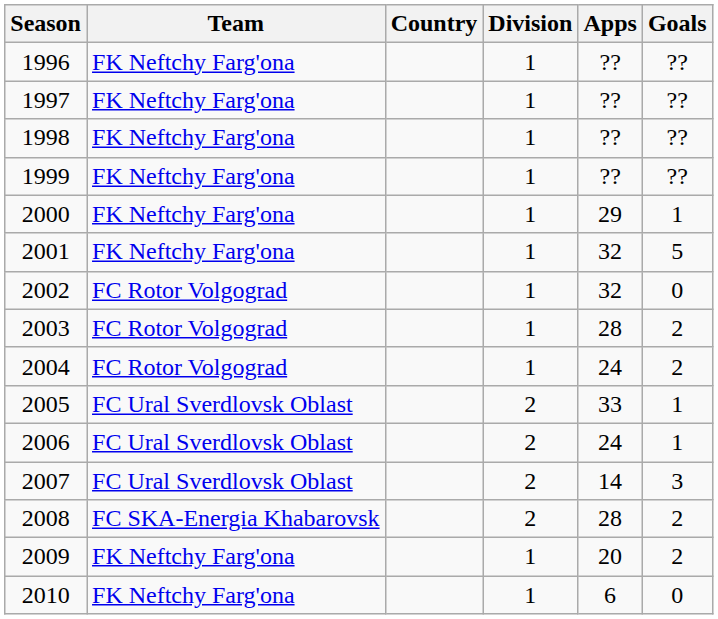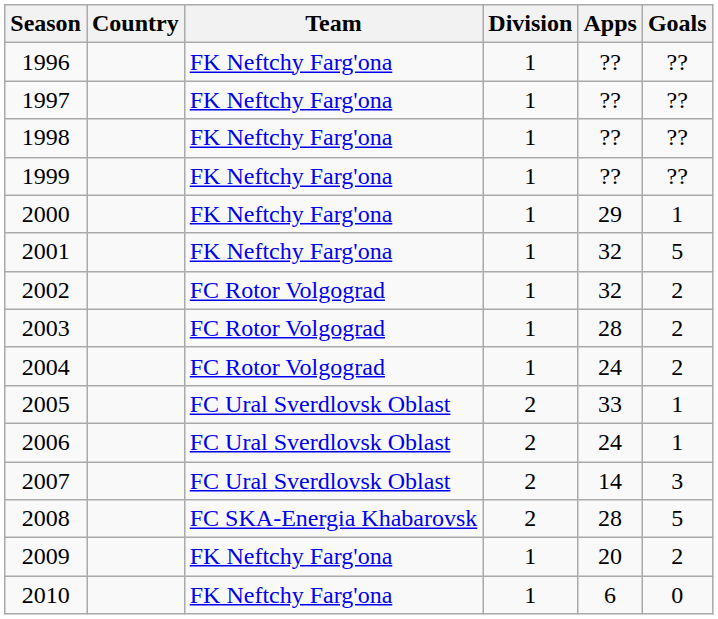columns swapped: Team <-> Country
2002 | Goals: 0 -> 2
2008 | Goals: 2 -> 5
